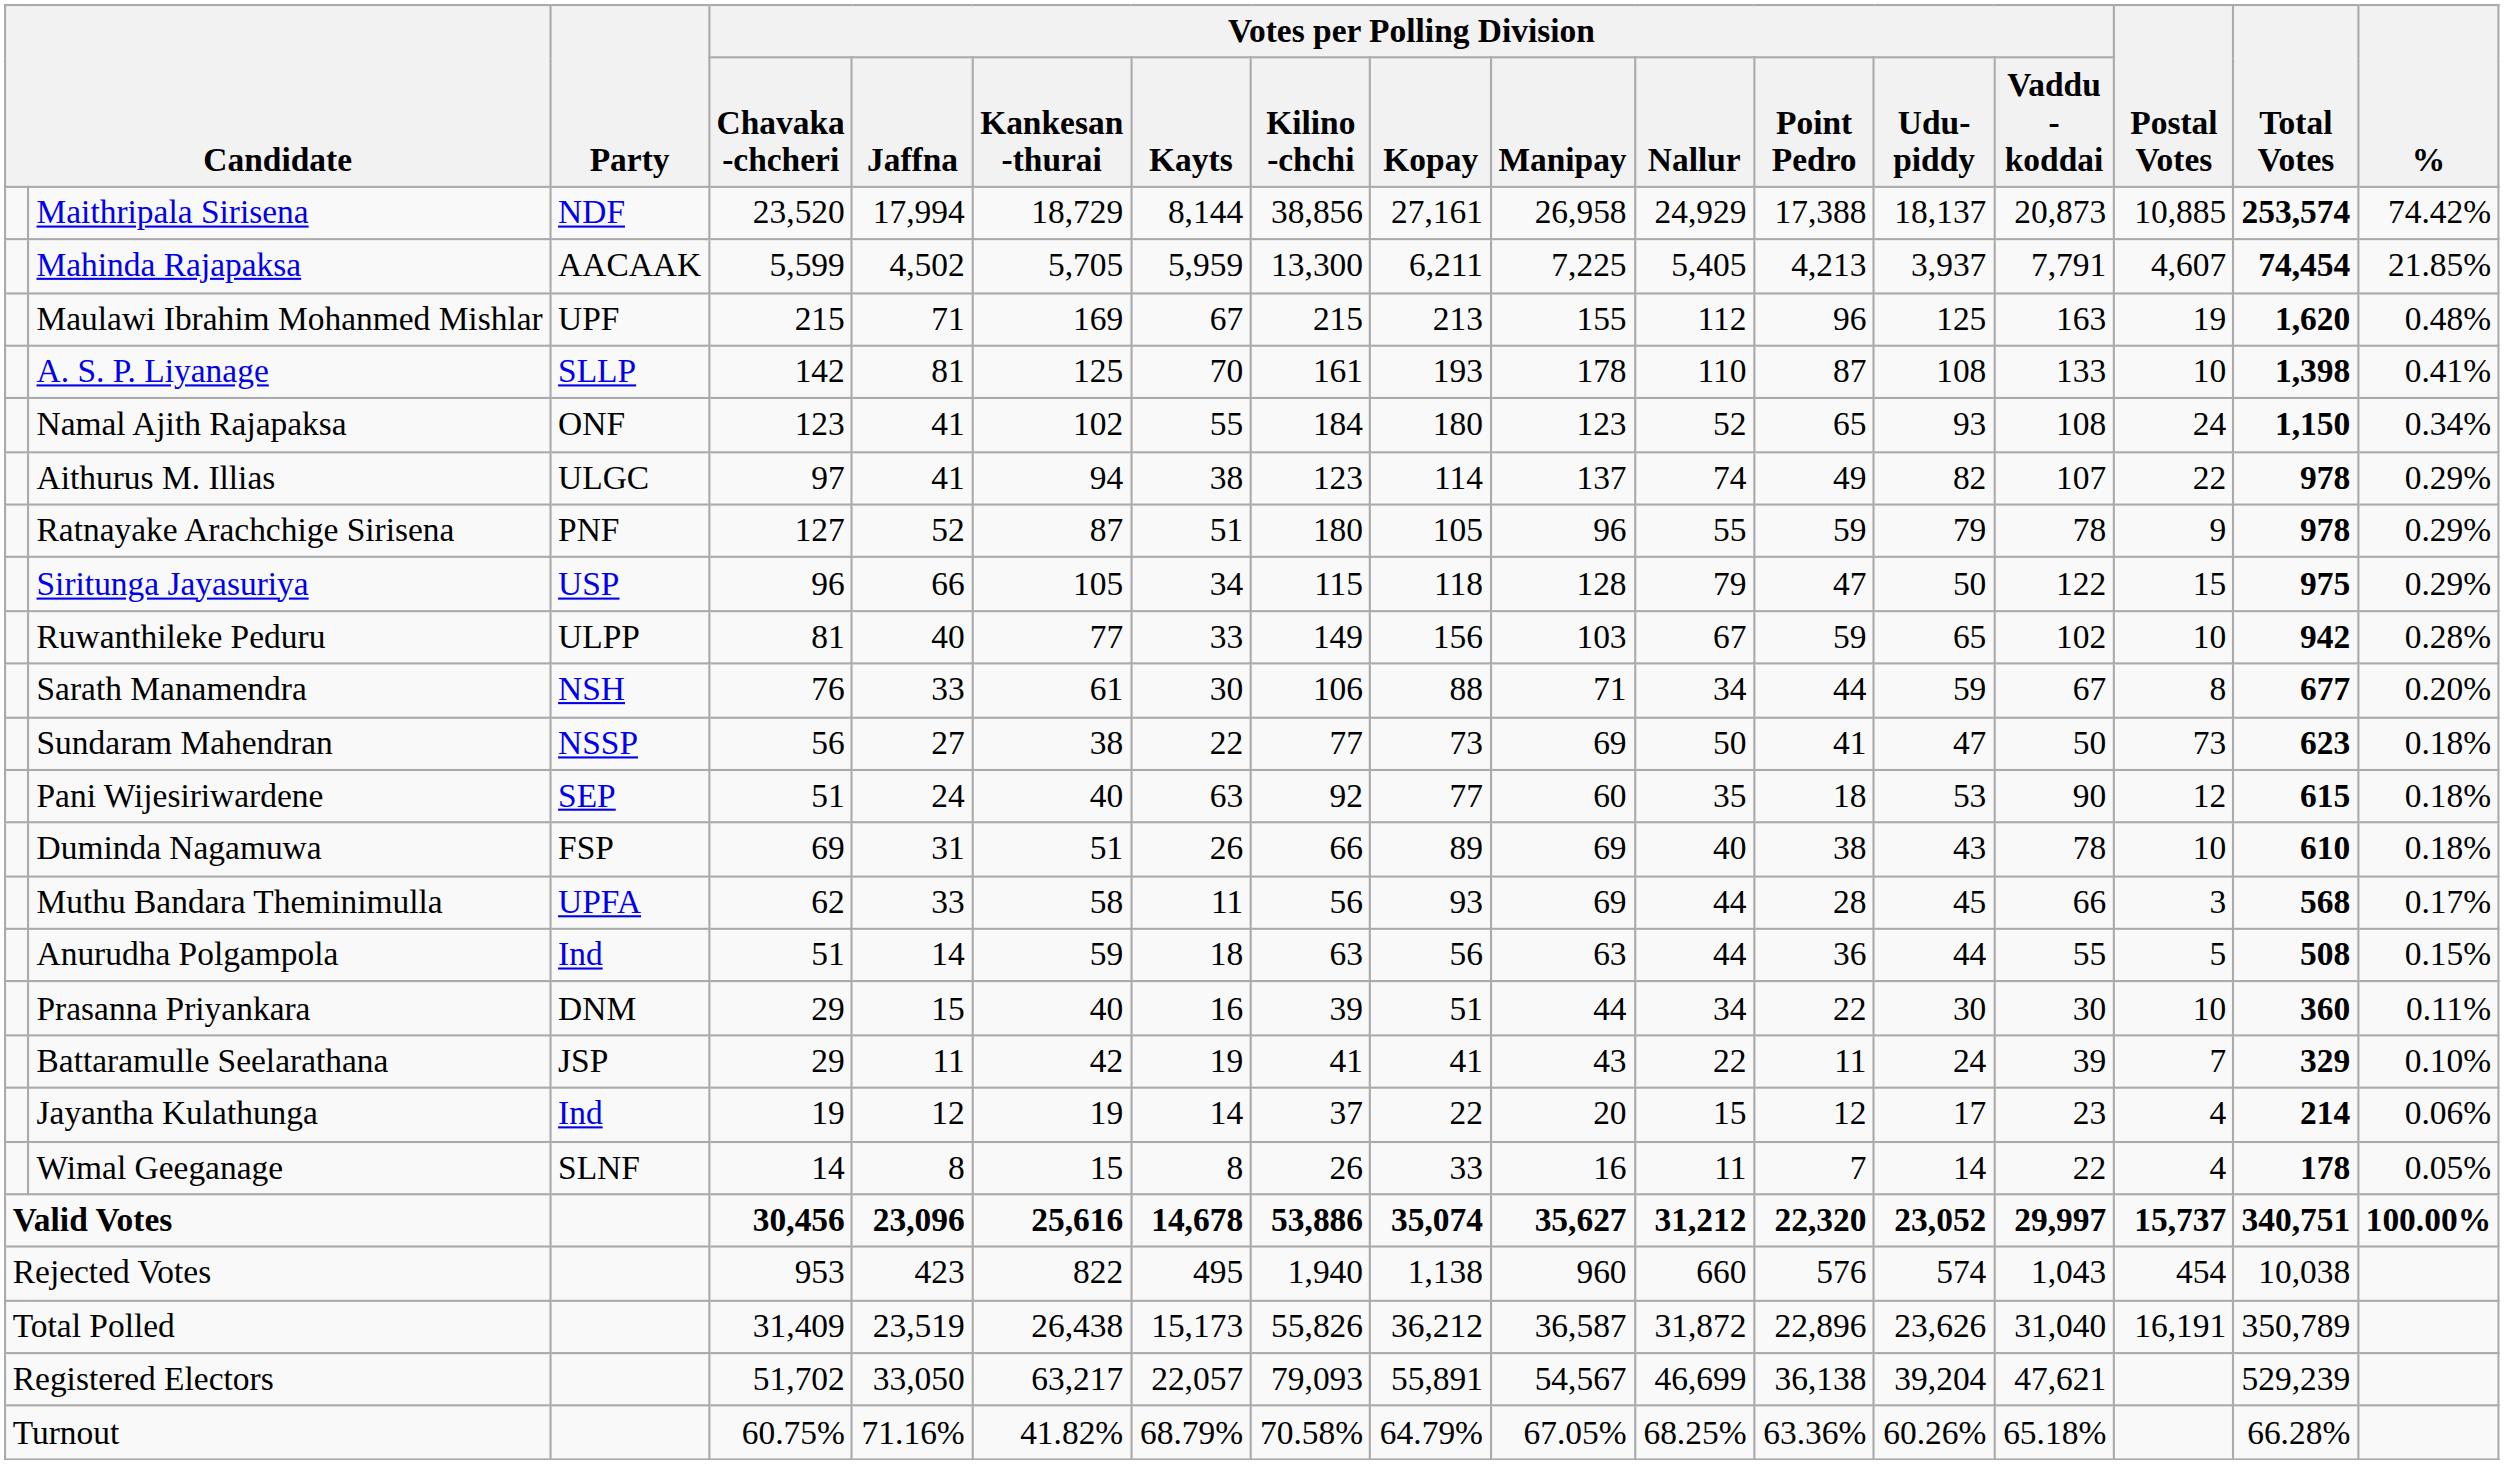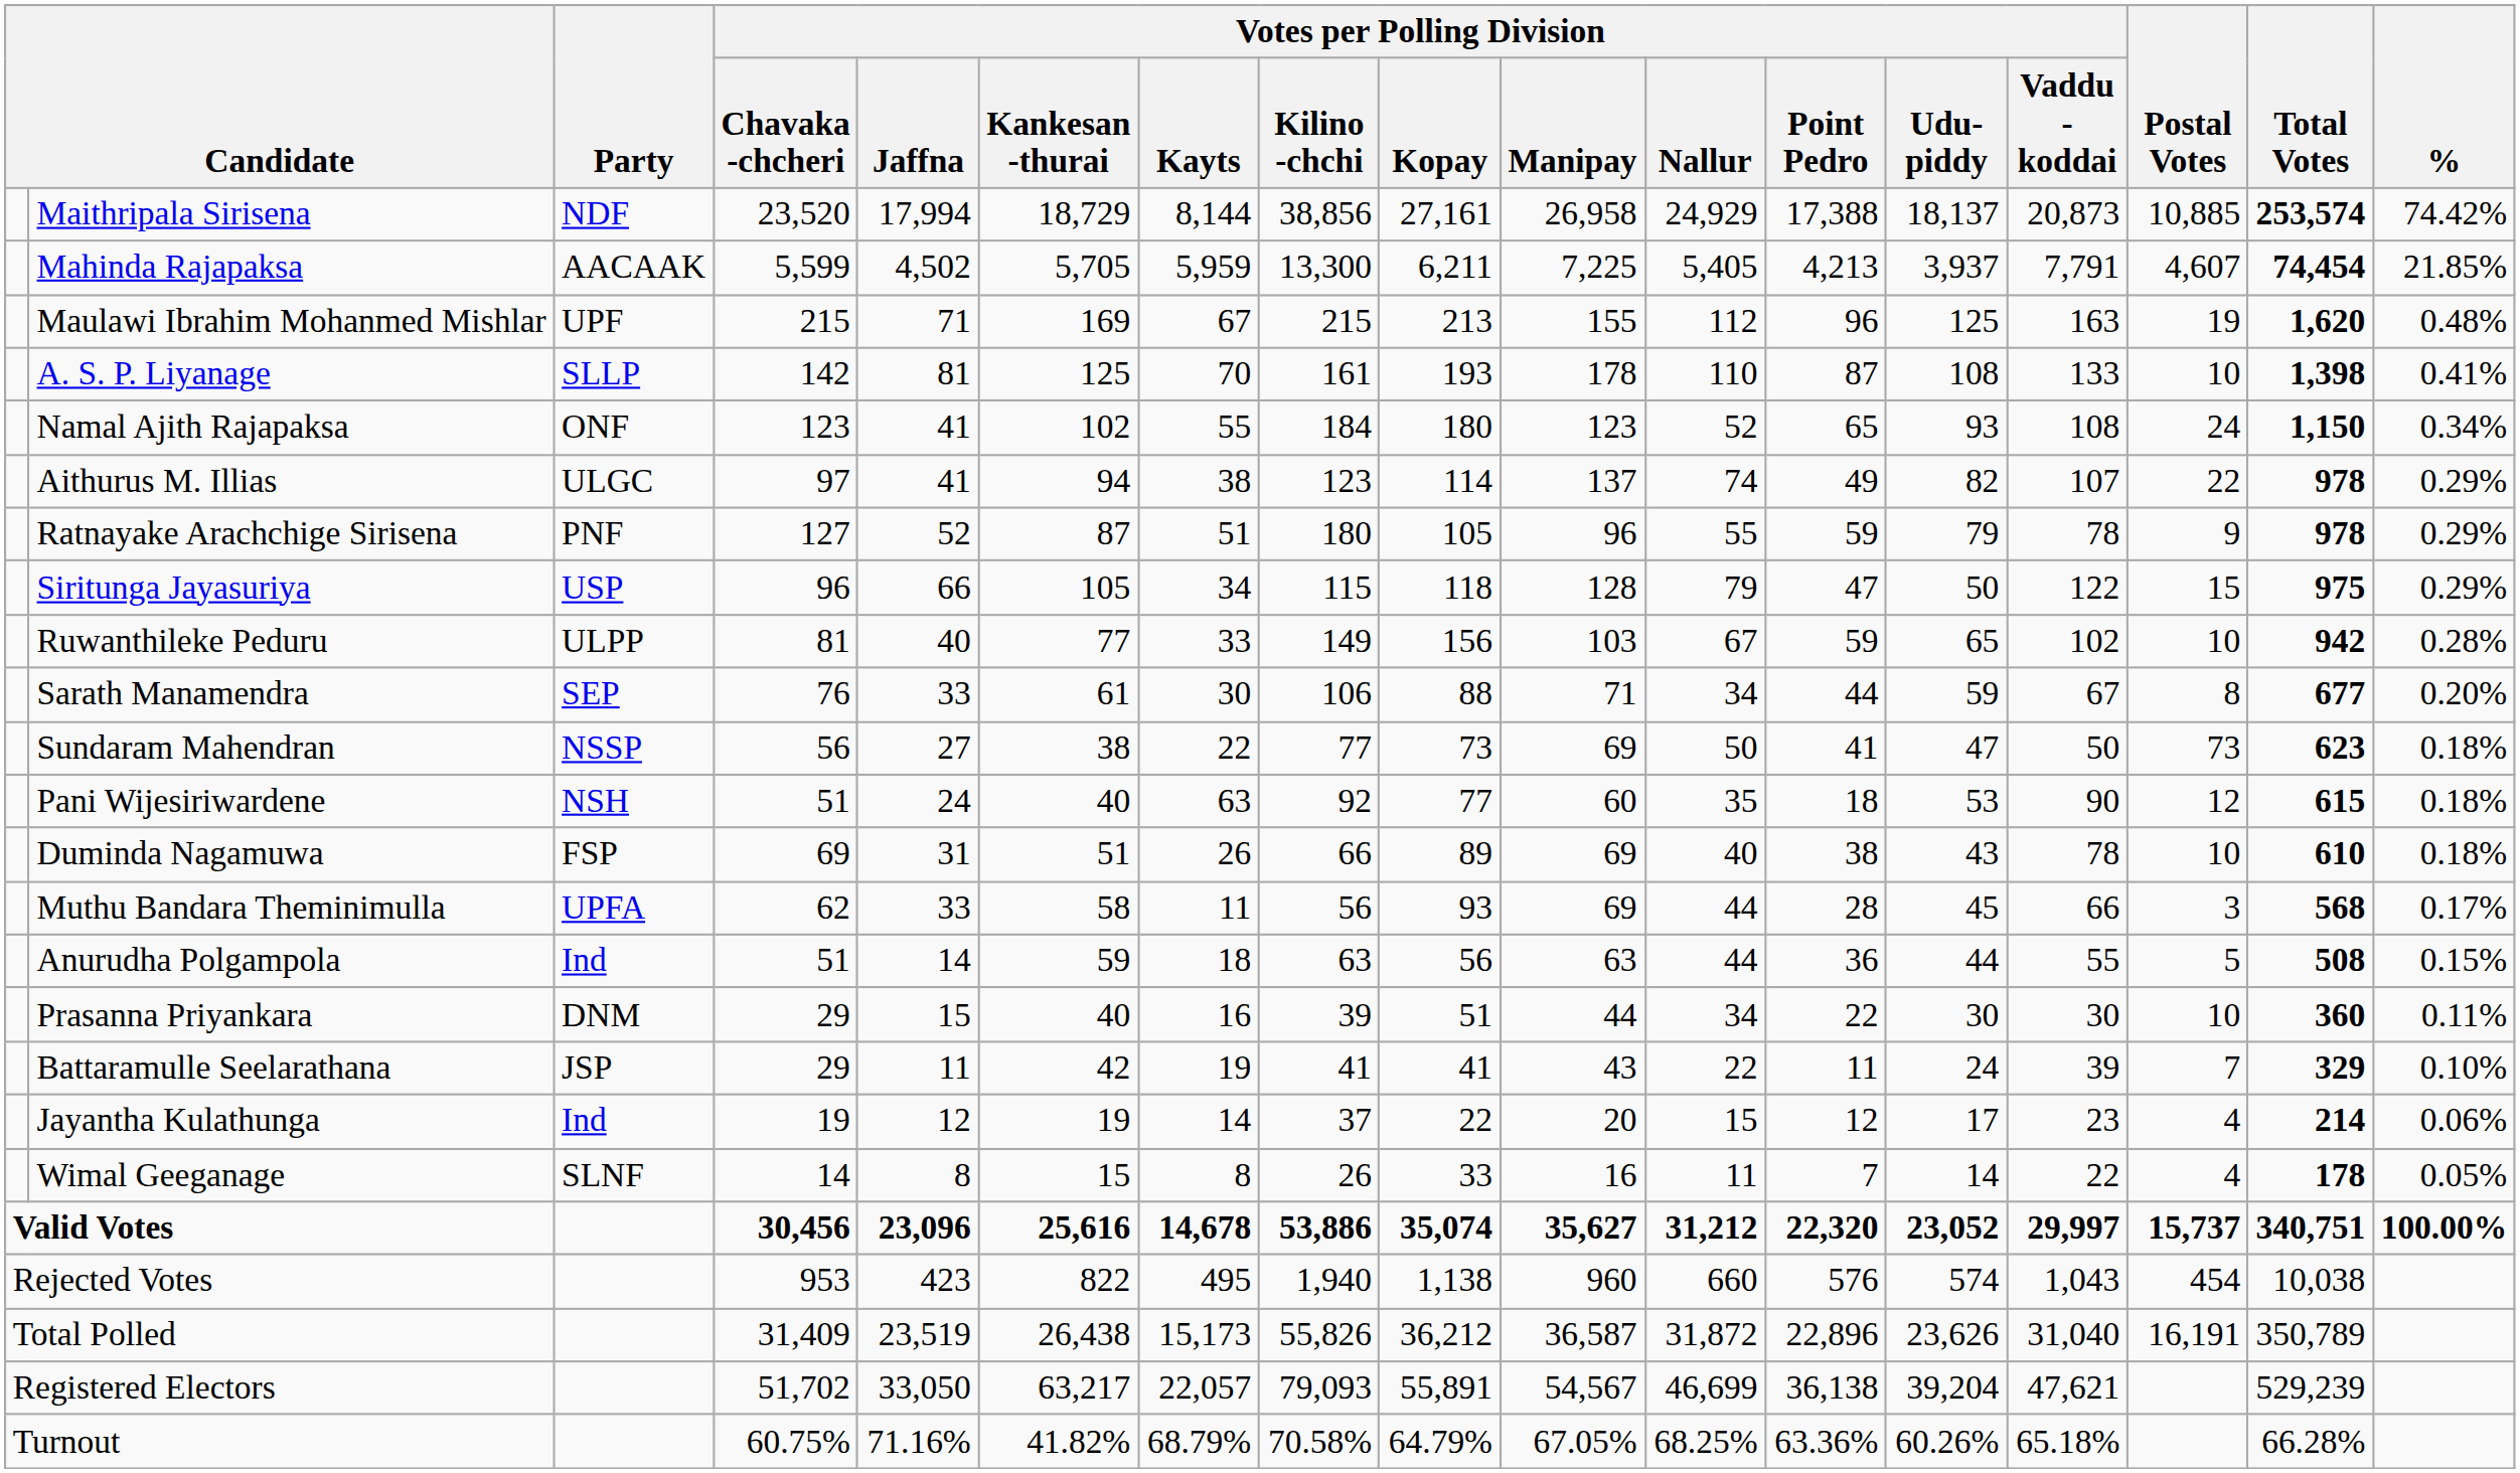Sarath Manamendra | Party: NSH -> SEP
Pani Wijesiriwardene | Party: SEP -> NSH
